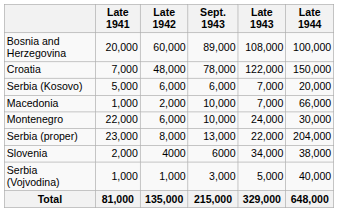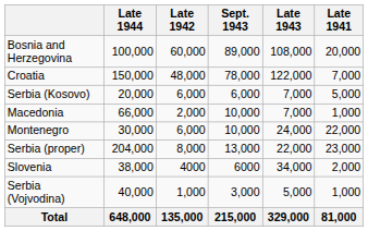columns swapped: Late 1941 <-> Late 1944
